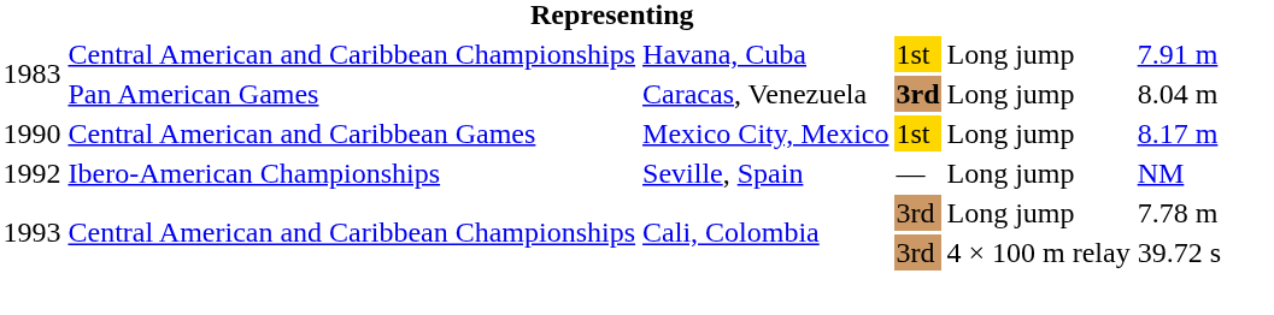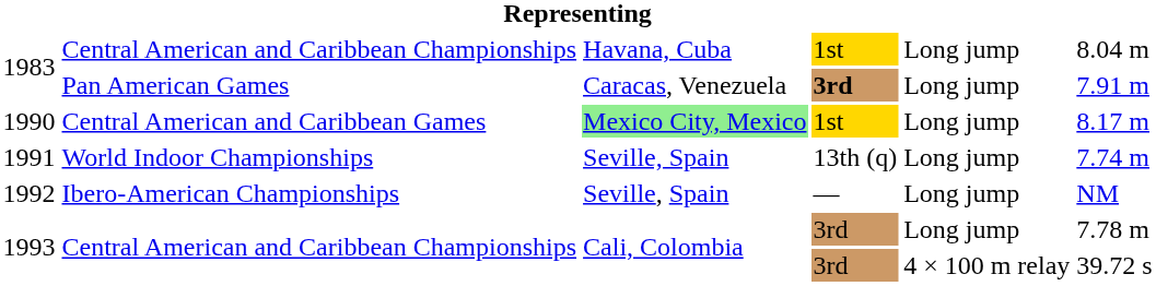1983 / Central American and Caribbean Championships | column 6: 7.91 m -> 8.04 m
1983 / Pan American Games | column 6: 8.04 m -> 7.91 m
1990 | column 3: no background -> lightgreen background
+ row: 1991 | World Indoor Championships | Seville, Spain | 13th (q) | Long jump | 7.74 m
